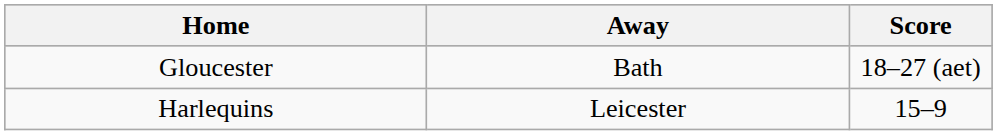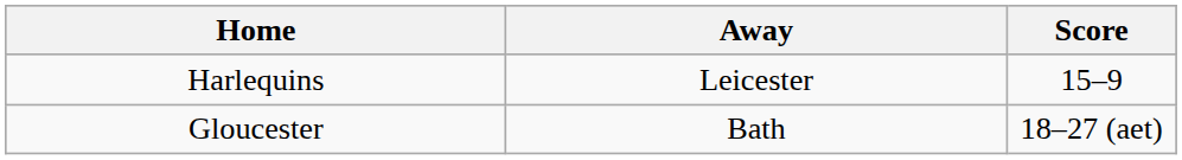rows swapped: Gloucester <-> Harlequins
